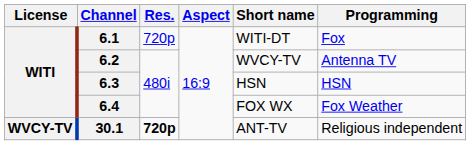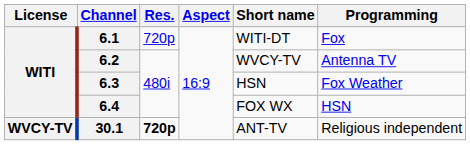6.3 | Programming: HSN -> Fox Weather
6.4 | Programming: Fox Weather -> HSN
